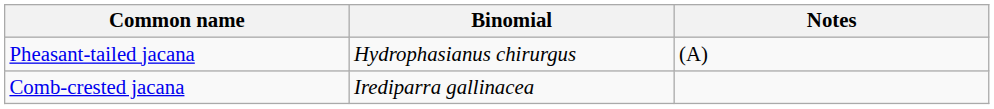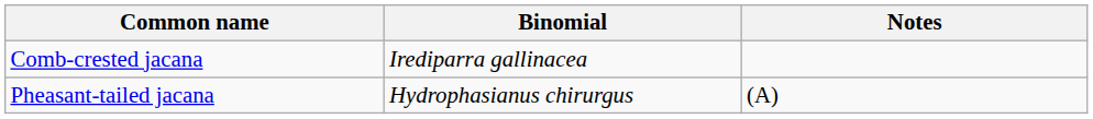rows swapped: Comb-crested jacana <-> Pheasant-tailed jacana
